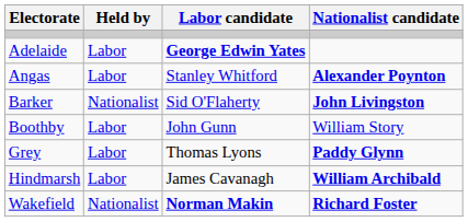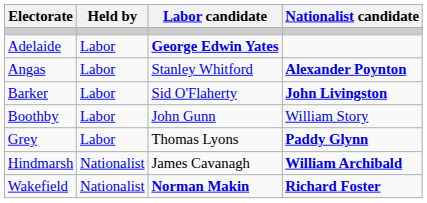Barker | Held by: Nationalist -> Labor
Hindmarsh | Held by: Labor -> Nationalist
